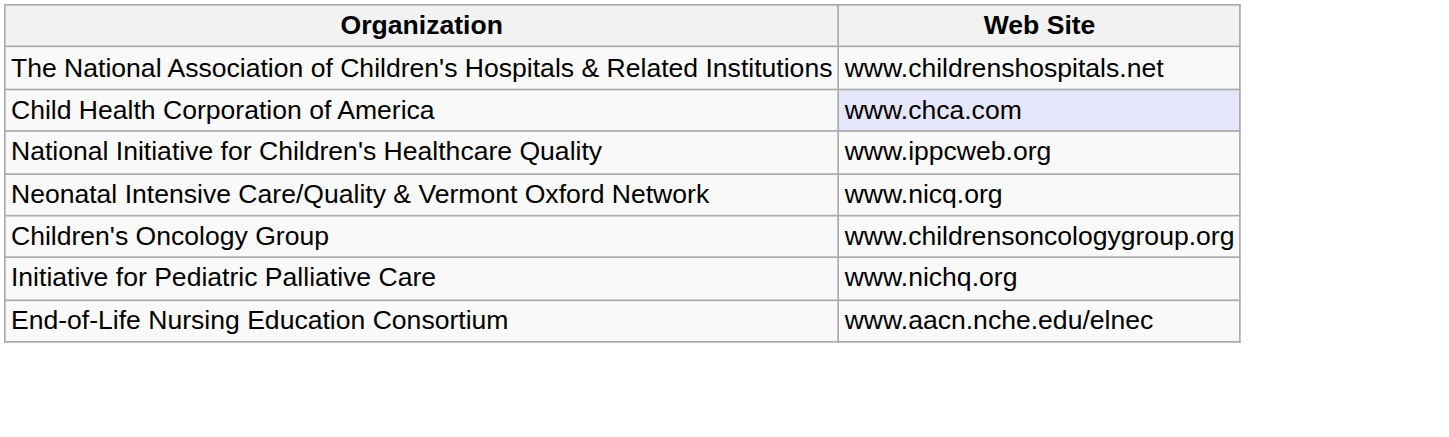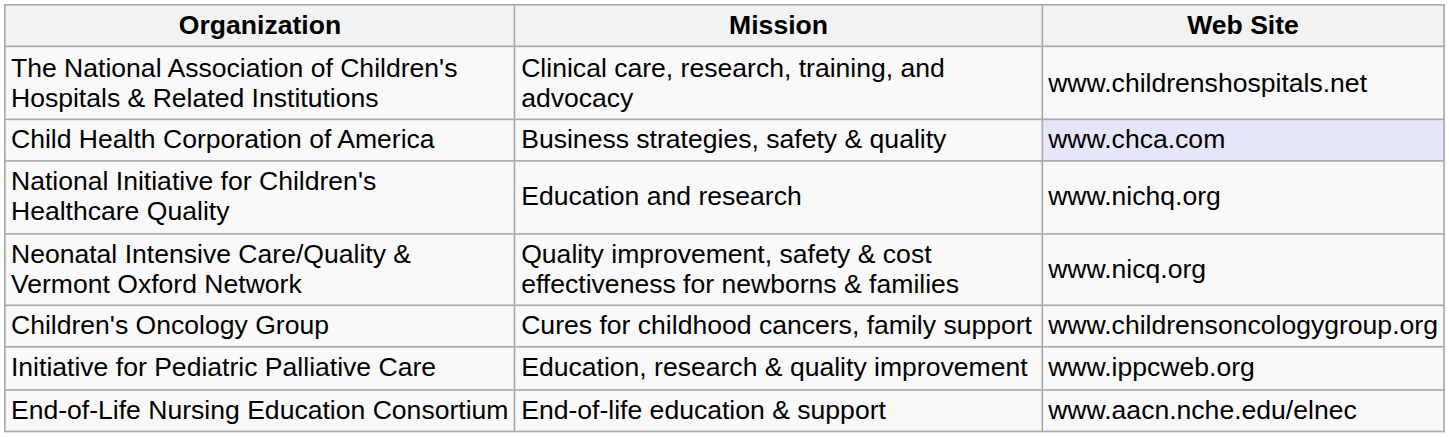+ column: Mission | Clinical care, research, training, and advocacy | Business strategies, safety & quality | Education and research | Quality improvement, safety & cost effectiveness for newborns & families | Cures for childhood cancers, family support | Education, research & quality improvement | End-of-life education & support
National Initiative for Children's Healthcare Quality | Web Site: www.ippcweb.org -> www.nichq.org
Initiative for Pediatric Palliative Care | Web Site: www.nichq.org -> www.ippcweb.org
